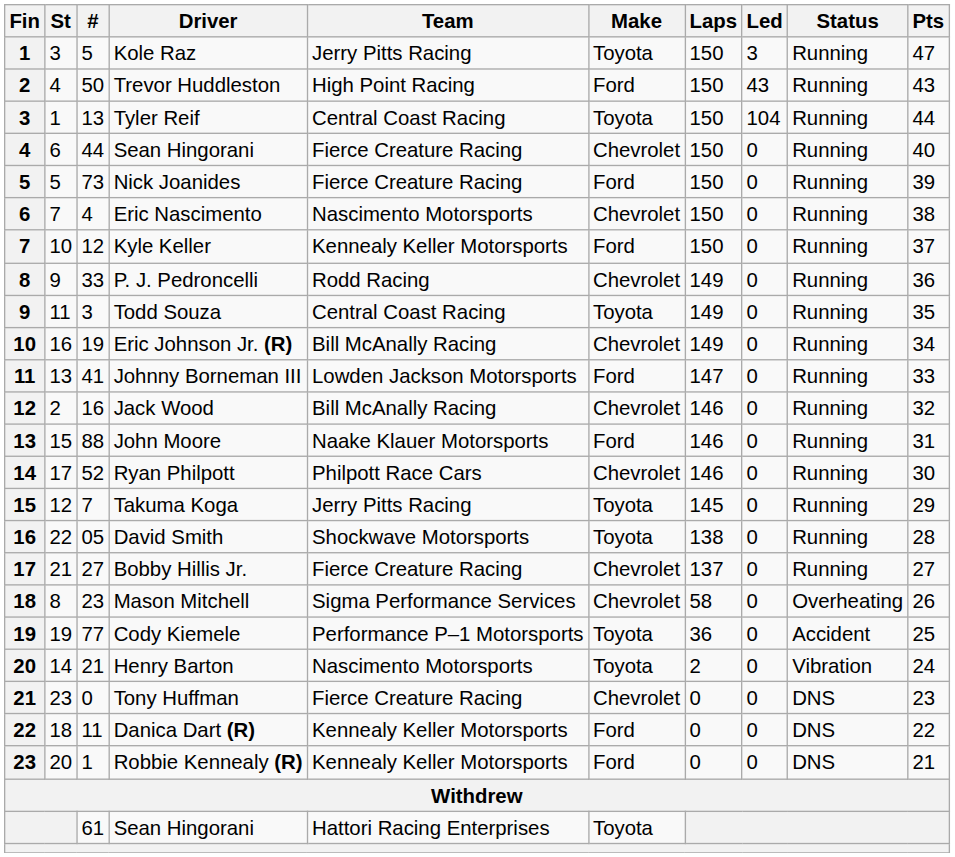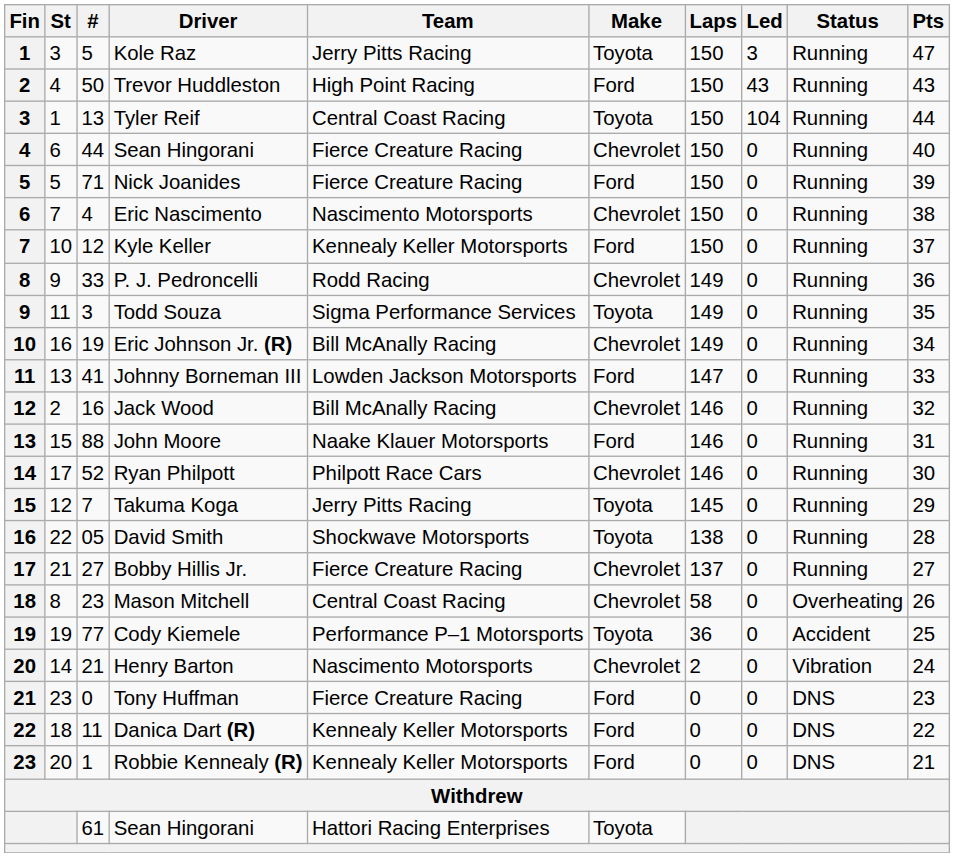Nick Joanides | #: 73 -> 71
Todd Souza | Team: Central Coast Racing -> Sigma Performance Services
Mason Mitchell | Team: Sigma Performance Services -> Central Coast Racing
Henry Barton | Make: Toyota -> Chevrolet
Tony Huffman | Make: Chevrolet -> Ford
